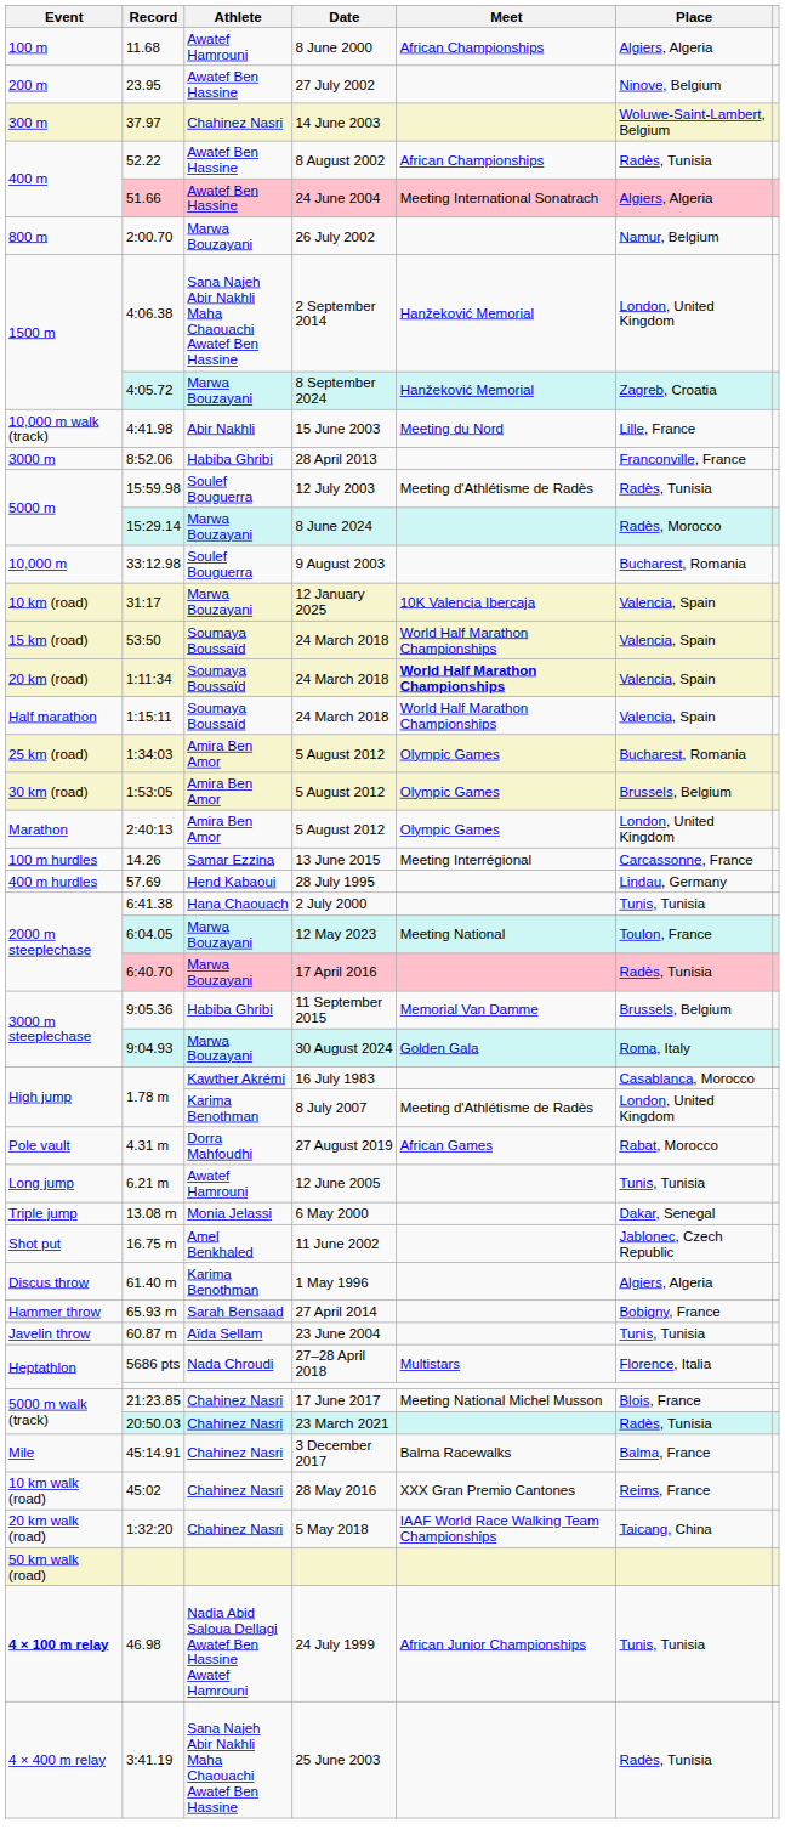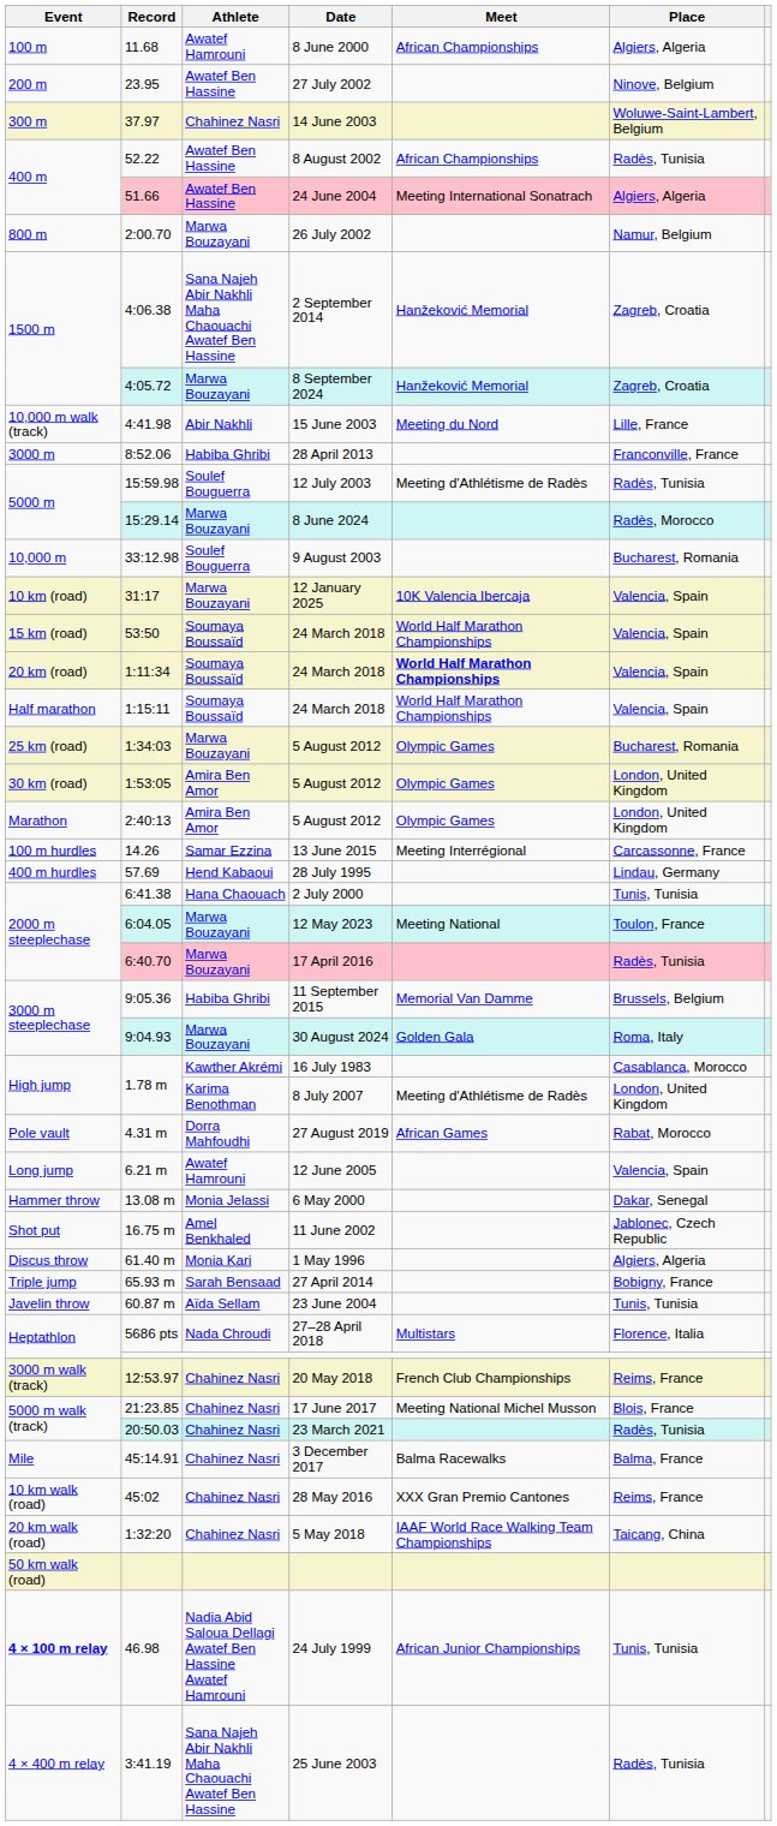4:06.38 | Place: London, United Kingdom -> Zagreb, Croatia
1:34:03 | Athlete: Amira Ben Amor -> Marwa Bouzayani
1:53:05 | Place: Brussels, Belgium -> London, United Kingdom
6.21 m | Place: Tunis, Tunisia -> Valencia, Spain
13.08 m | Event: Triple jump -> Hammer throw
61.40 m | Athlete: Karima Benothman -> Monia Kari
65.93 m | Event: Hammer throw -> Triple jump
+ row: 3000 m walk (track) | 12:53.97 | Chahinez Nasri | 20 May 2018 | French Club Championships | Reims, France
